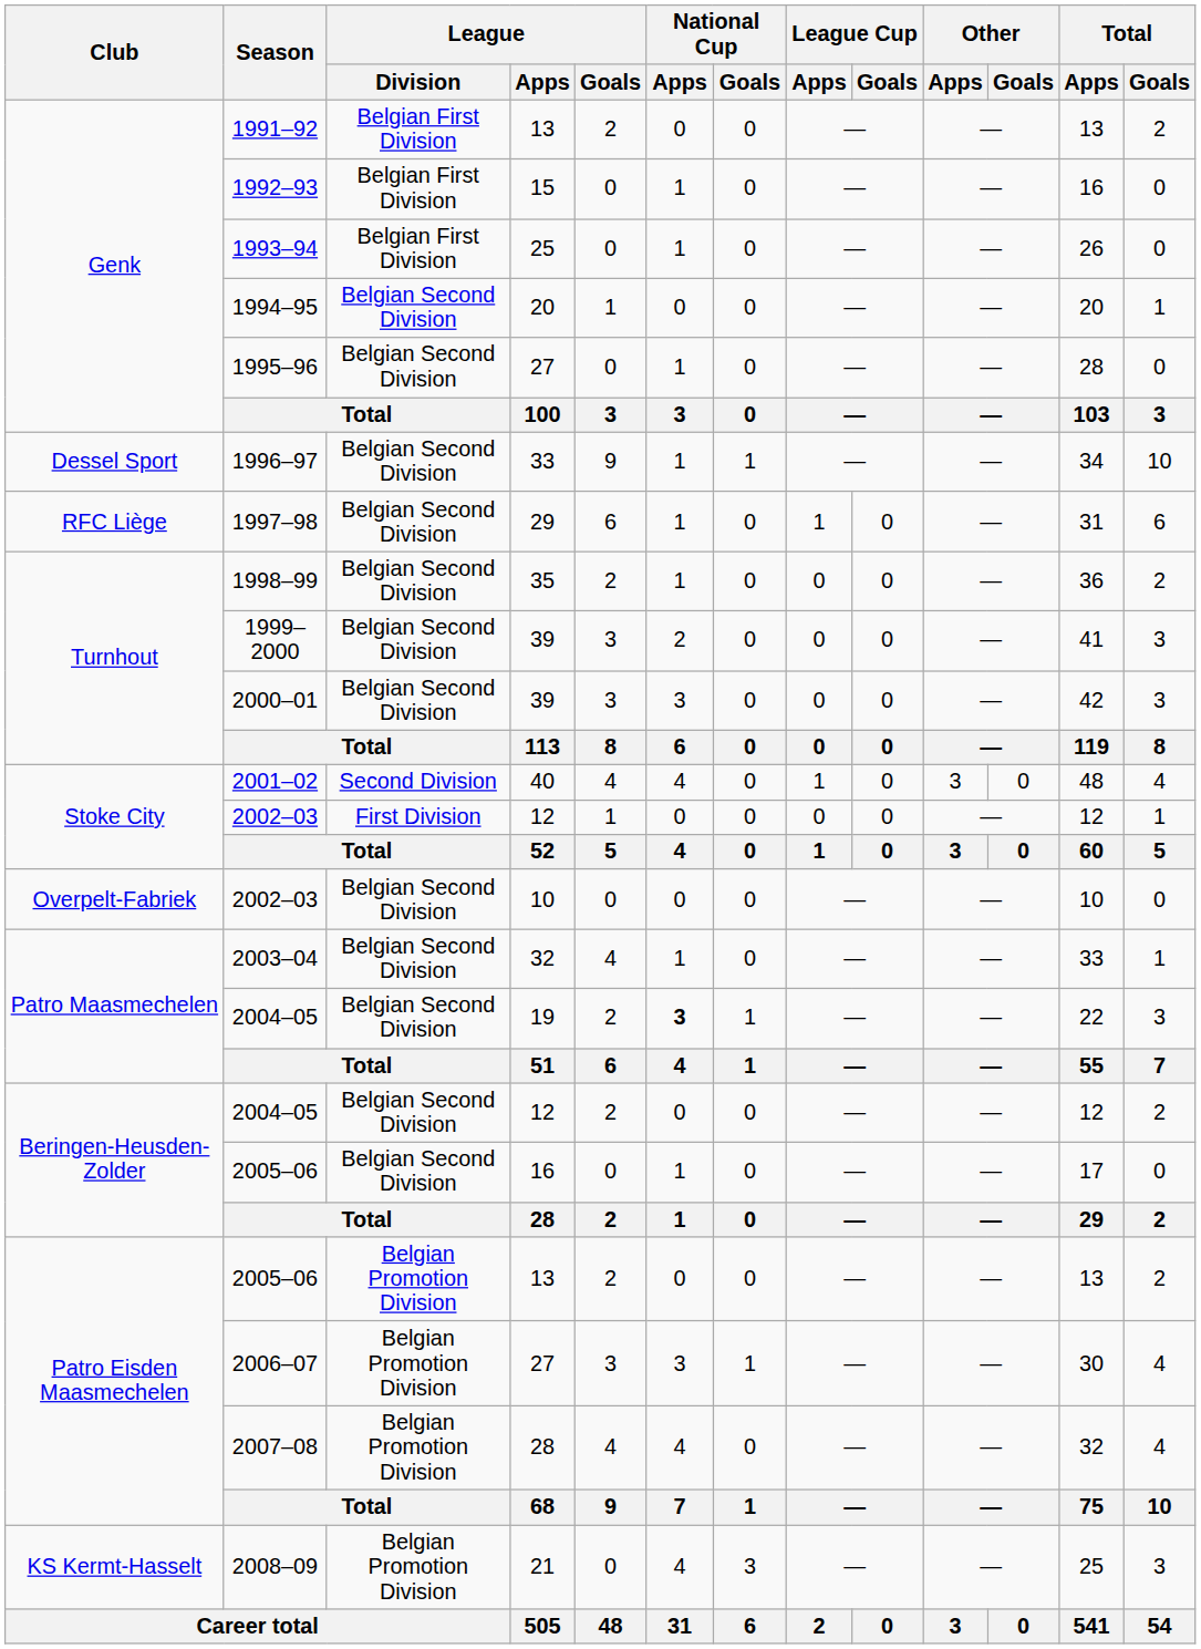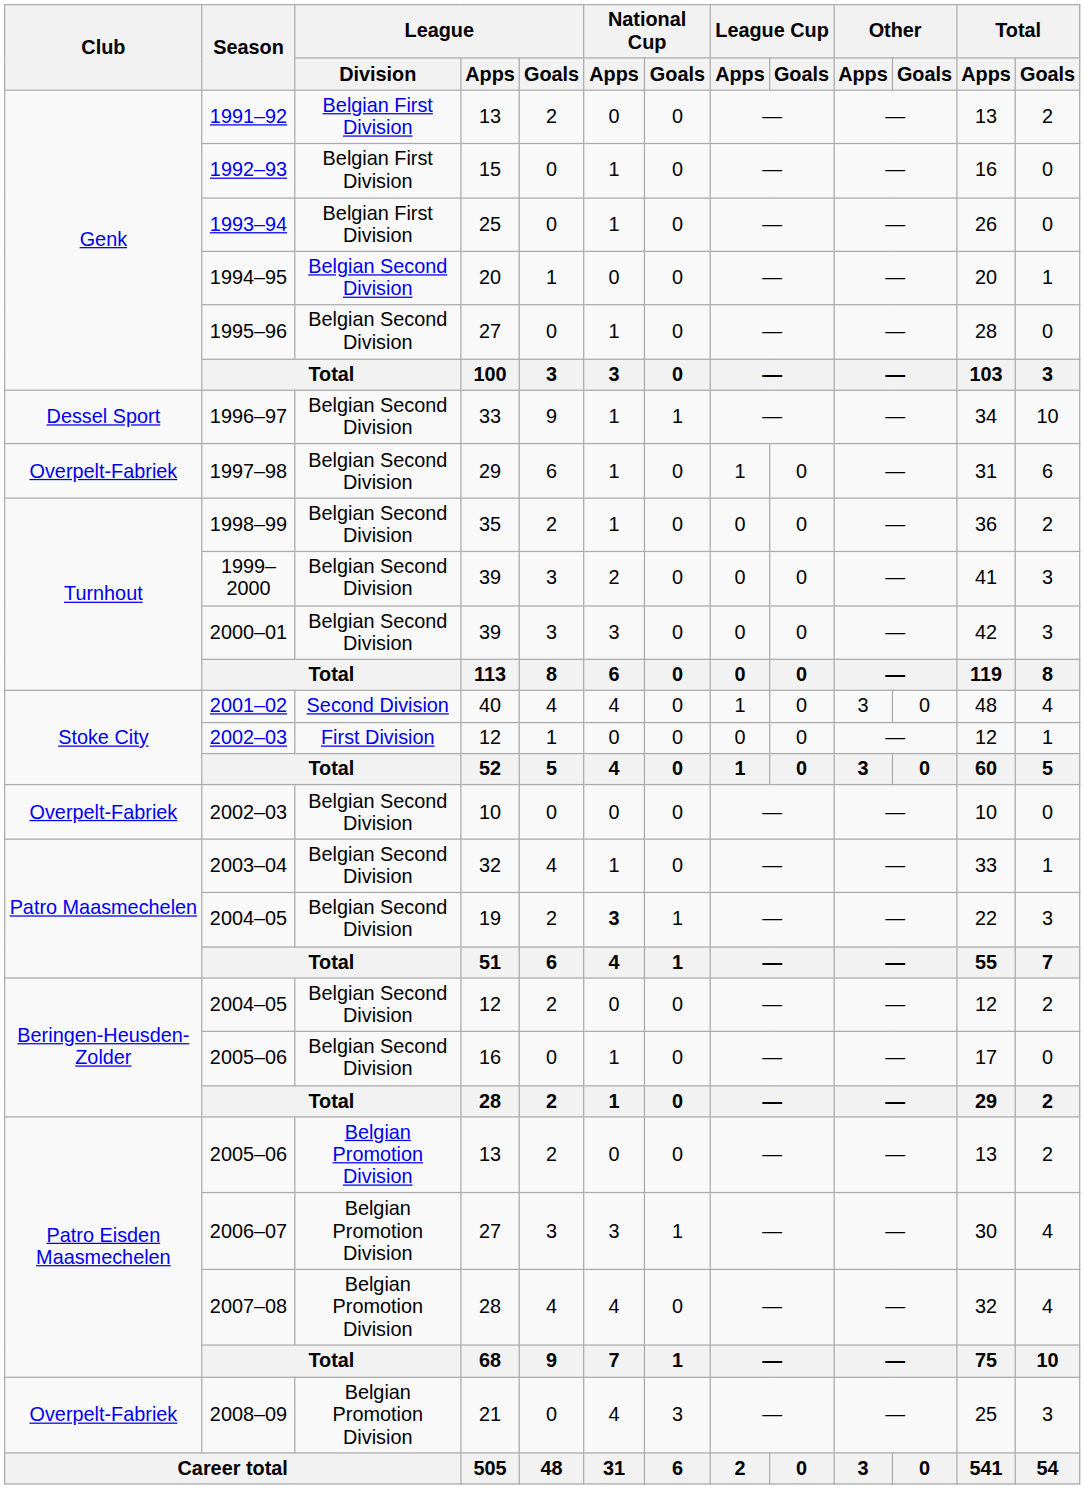1997–98 | Club: RFC Liège -> Overpelt-Fabriek
2008–09 | Club: KS Kermt-Hasselt -> Overpelt-Fabriek
